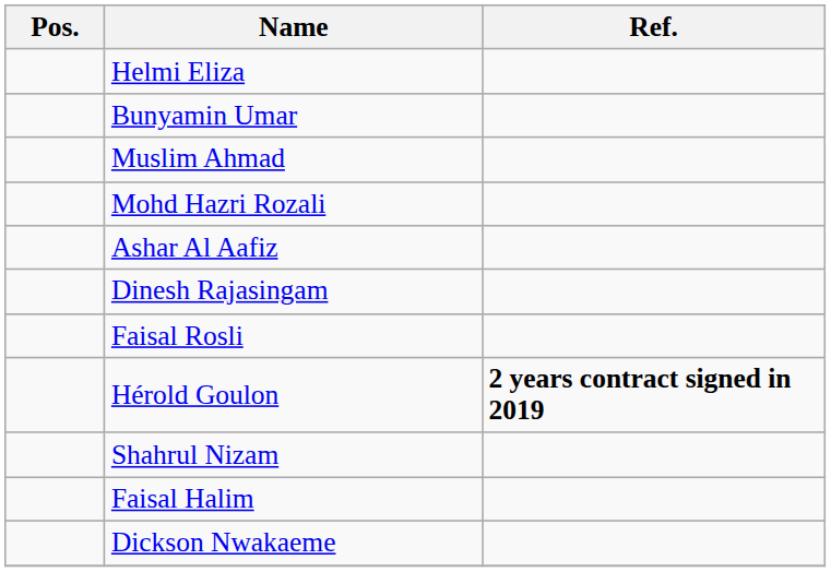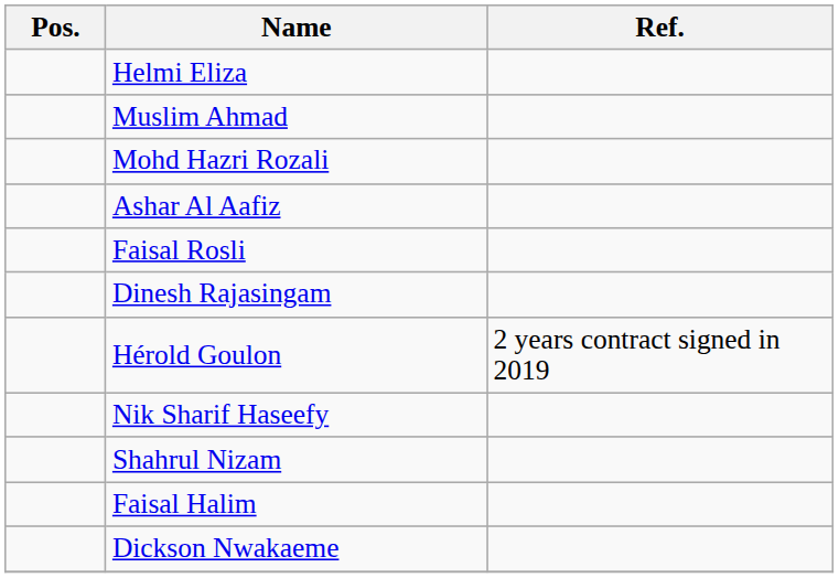- row: Bunyamin Umar
rows swapped: Faisal Rosli <-> Dinesh Rajasingam
Hérold Goulon | Ref.: bold -> normal
+ row: Nik Sharif Haseefy
